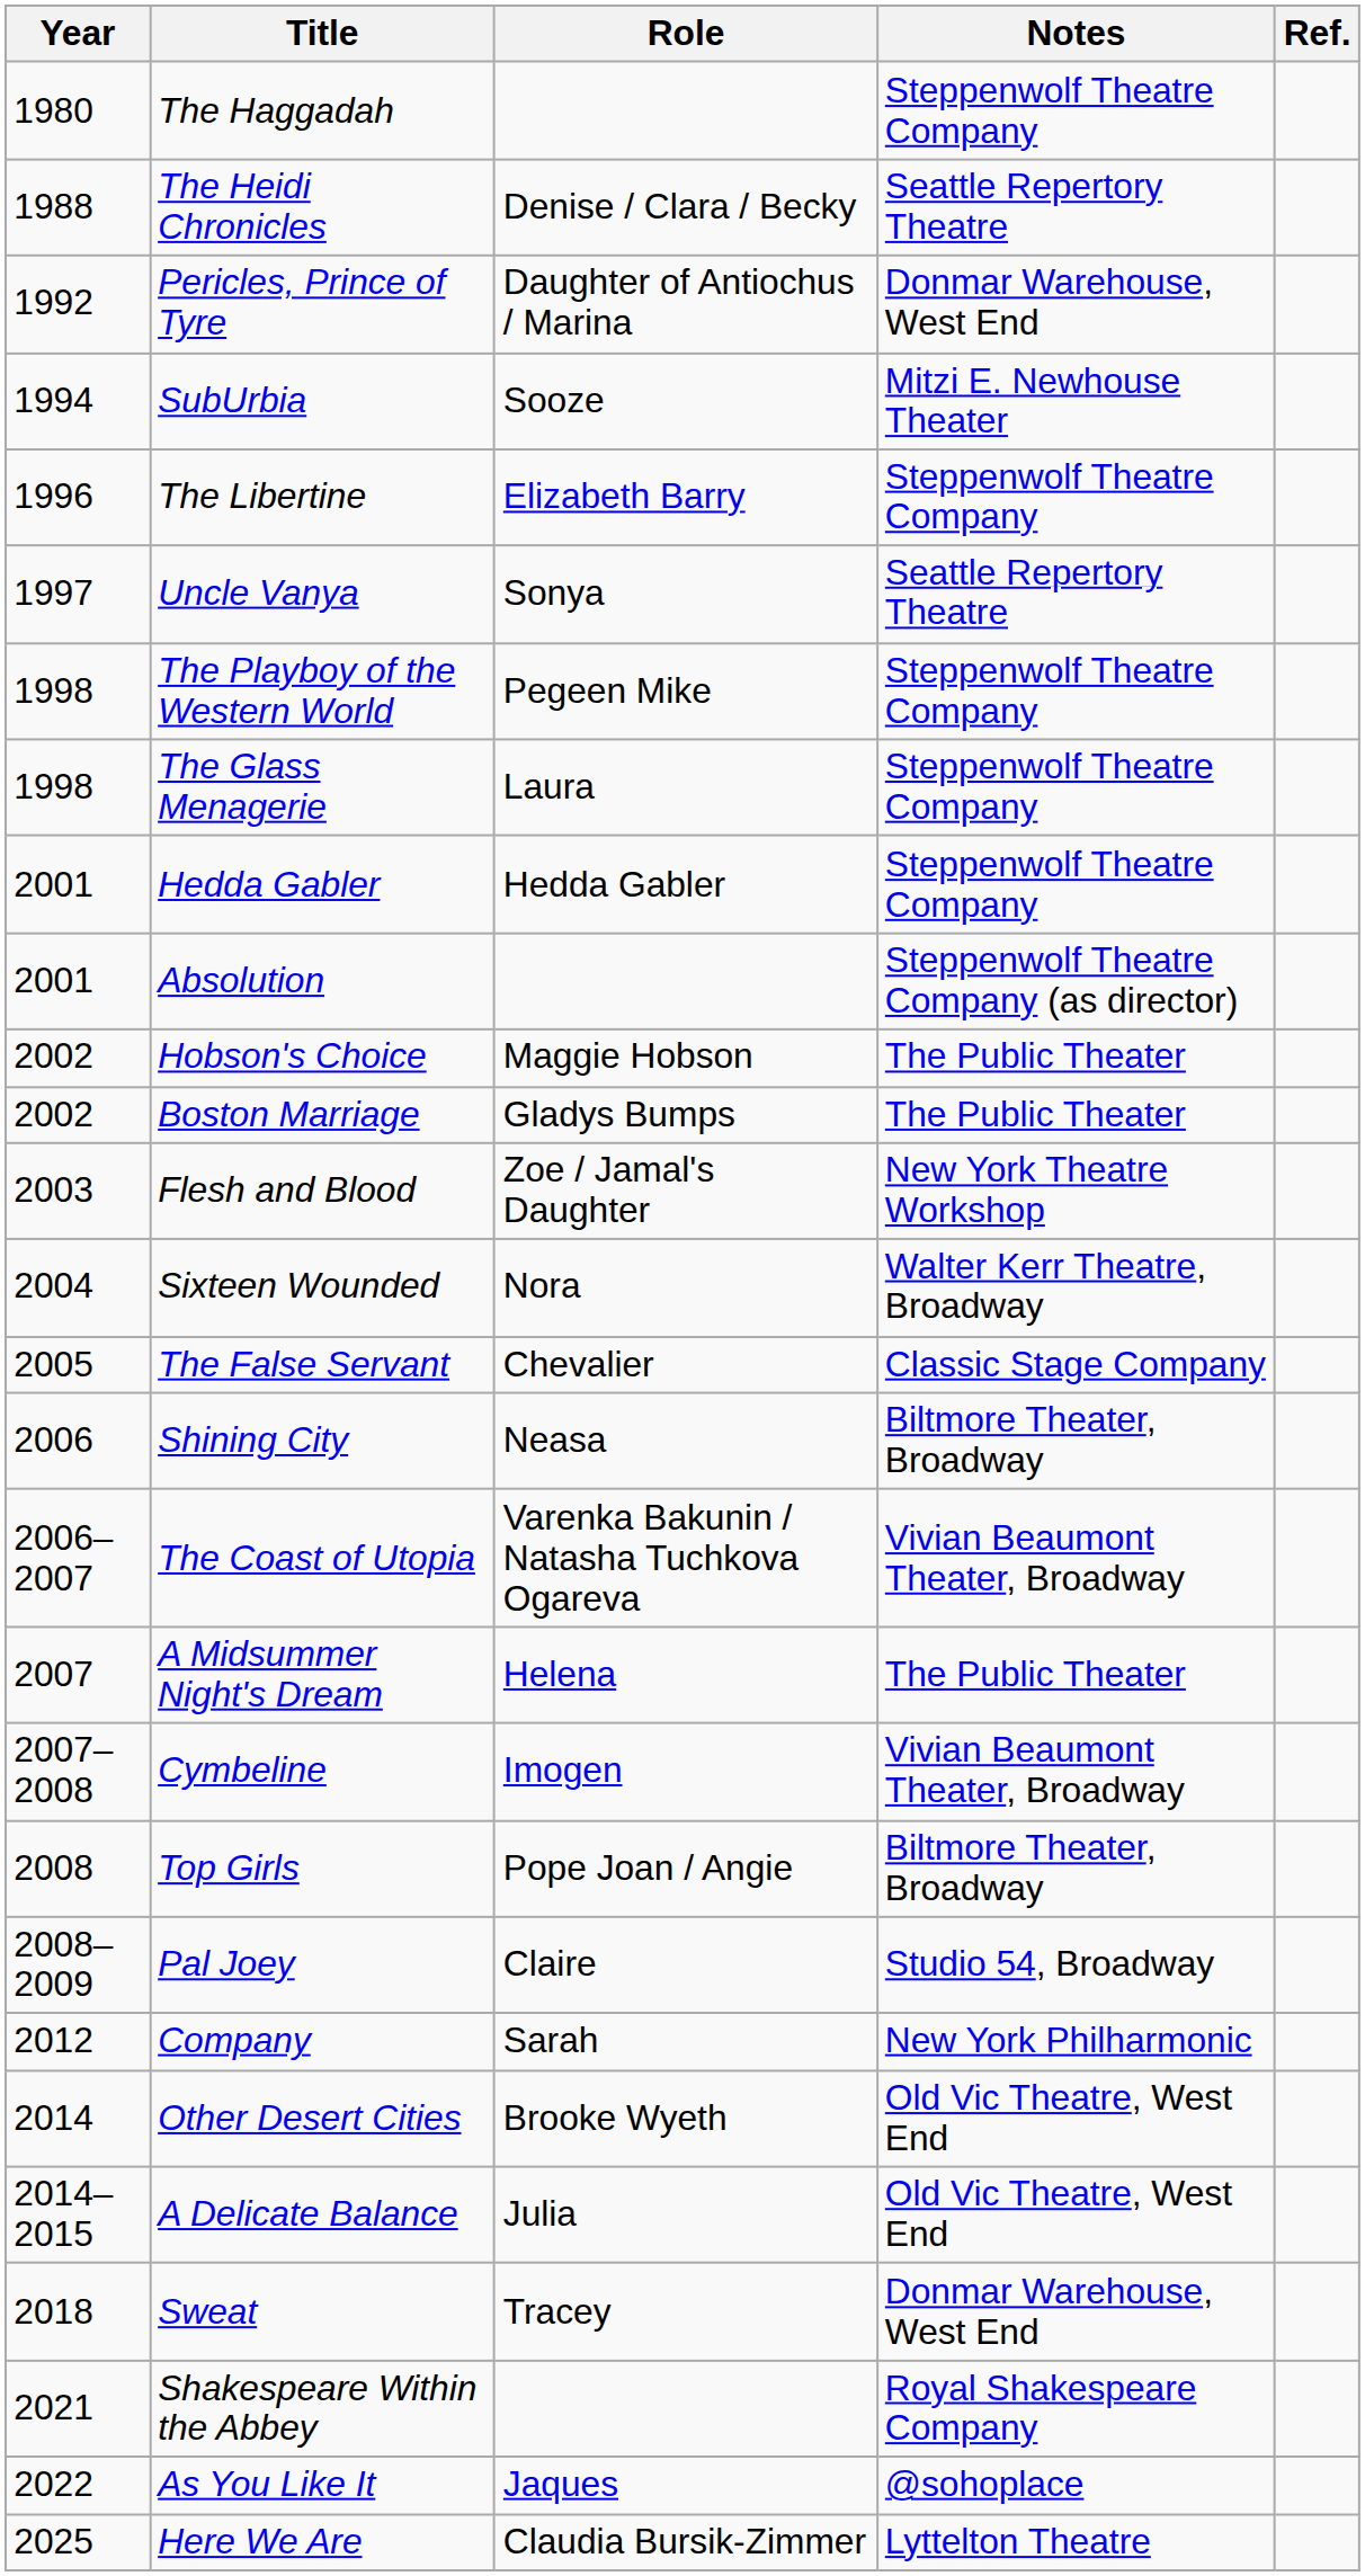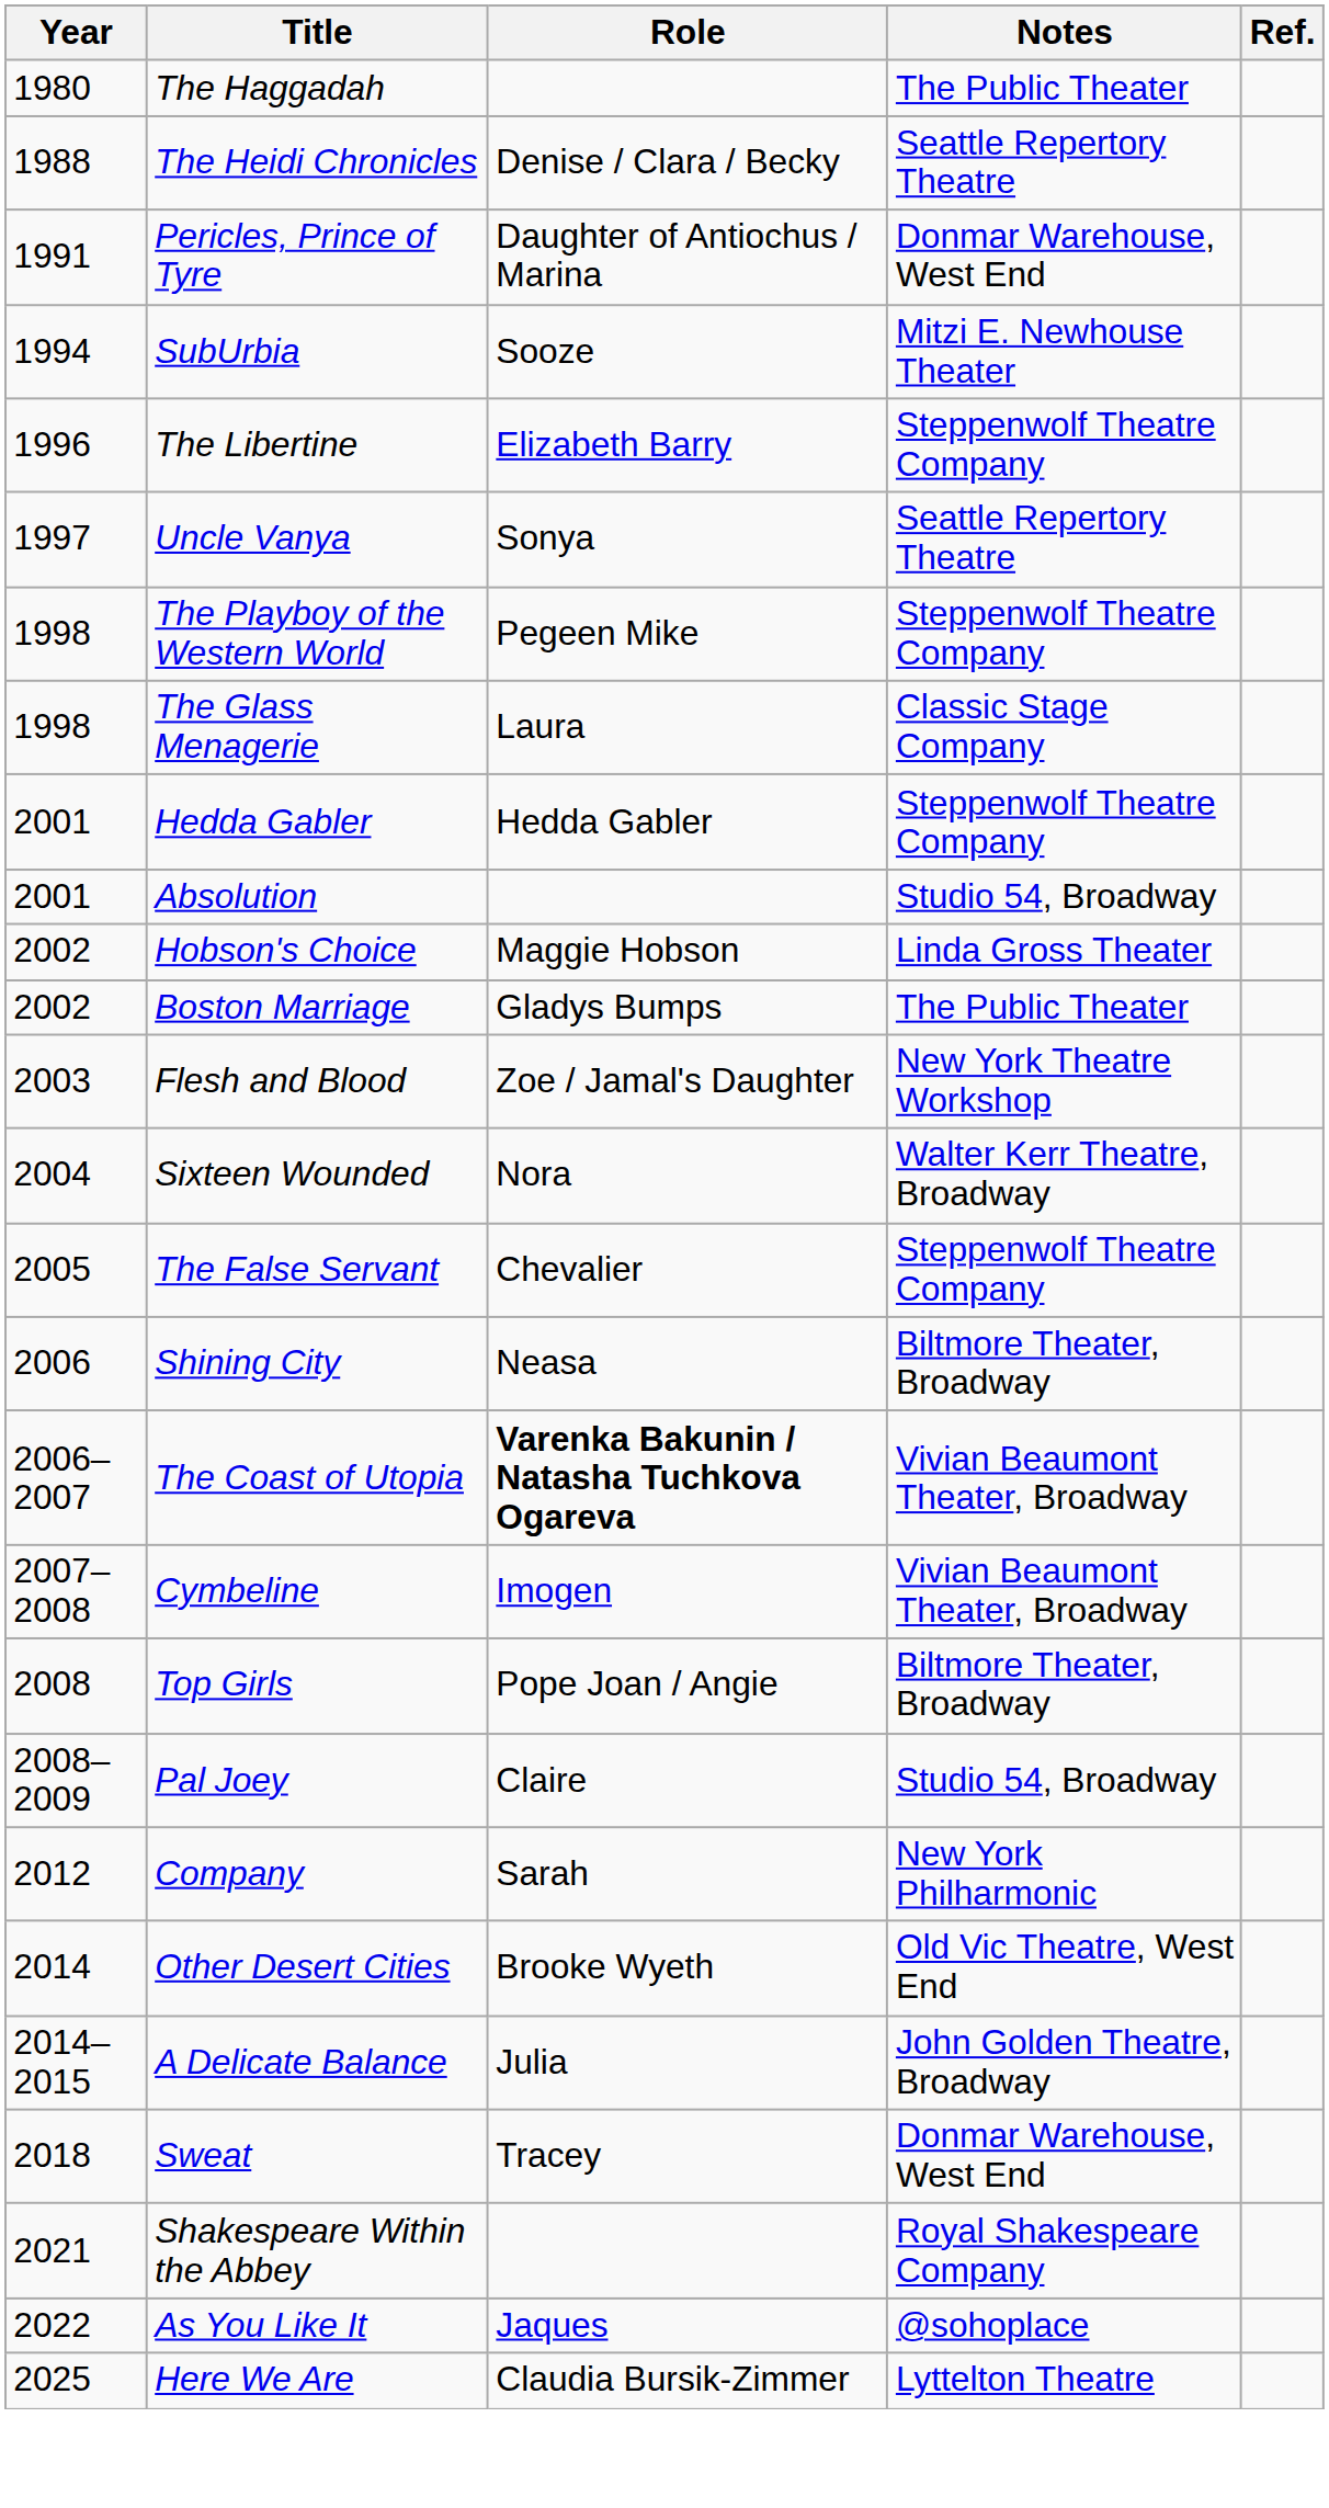The Haggadah | Notes: Steppenwolf Theatre Company -> The Public Theater
Pericles, Prince of Tyre | Year: 1992 -> 1991
The Glass Menagerie | Notes: Steppenwolf Theatre Company -> Classic Stage Company
Absolution | Notes: Steppenwolf Theatre Company (as director) -> Studio 54, Broadway
Hobson's Choice | Notes: The Public Theater -> Linda Gross Theater
The False Servant | Notes: Classic Stage Company -> Steppenwolf Theatre Company
The Coast of Utopia | Role: normal -> bold
- row: 2007 | A Midsummer Night's Dream | Helena | The Public Theater
A Delicate Balance | Notes: Old Vic Theatre, West End -> John Golden Theatre, Broadway
